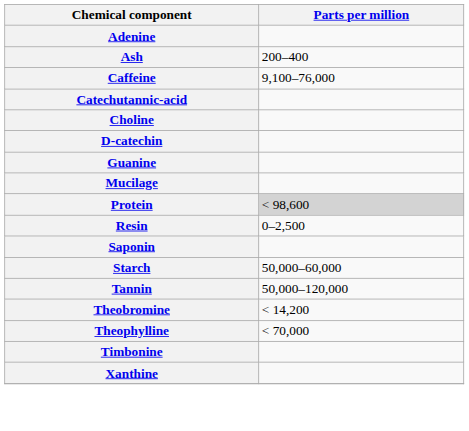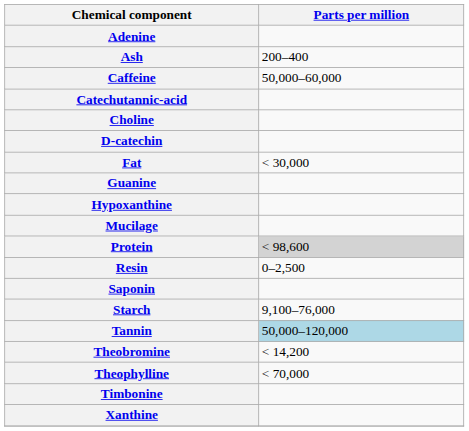Caffeine | Parts per million: 9,100–76,000 -> 50,000–60,000
+ row: Fat | < 30,000
+ row: Hypoxanthine
Starch | Parts per million: 50,000–60,000 -> 9,100–76,000
Tannin | Parts per million: no background -> lightblue background
